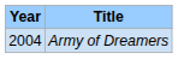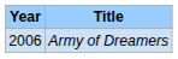Army of Dreamers | Year: 2004 -> 2006
